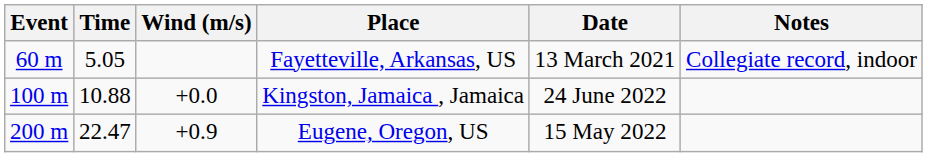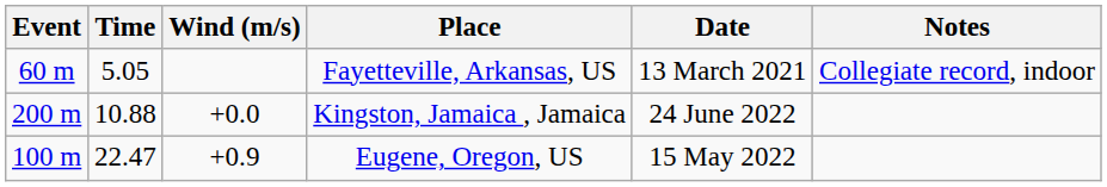Kingston, Jamaica , Jamaica | Event: 100 m -> 200 m
Eugene, Oregon, US | Event: 200 m -> 100 m
